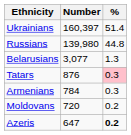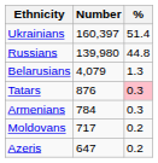Belarusians | Number: 3,077 -> 4,079
Moldovans | Number: 720 -> 717
Azeris | %: bold -> normal
